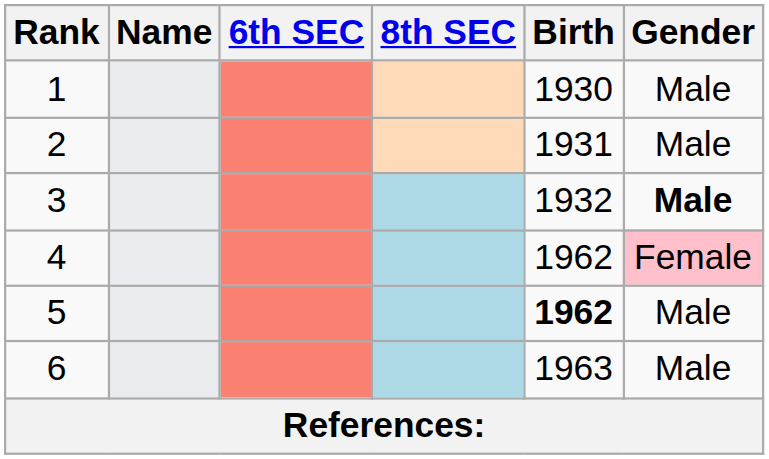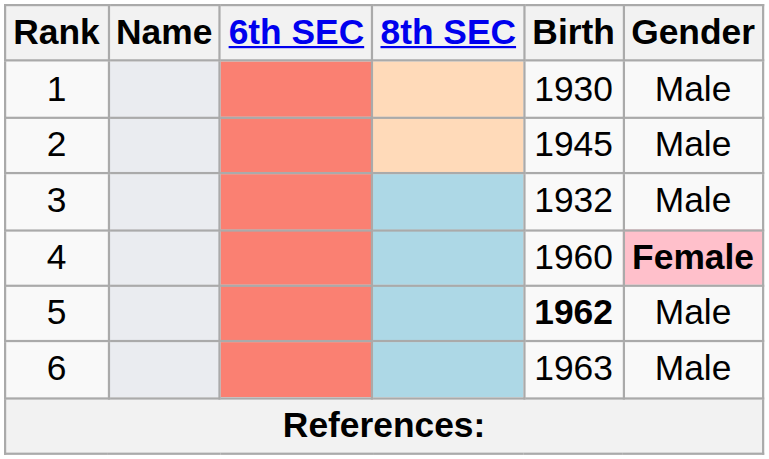2 | Birth: 1931 -> 1945
3 | Gender: bold -> normal
4 | Birth: 1962 -> 1960
4 | Gender: normal -> bold
